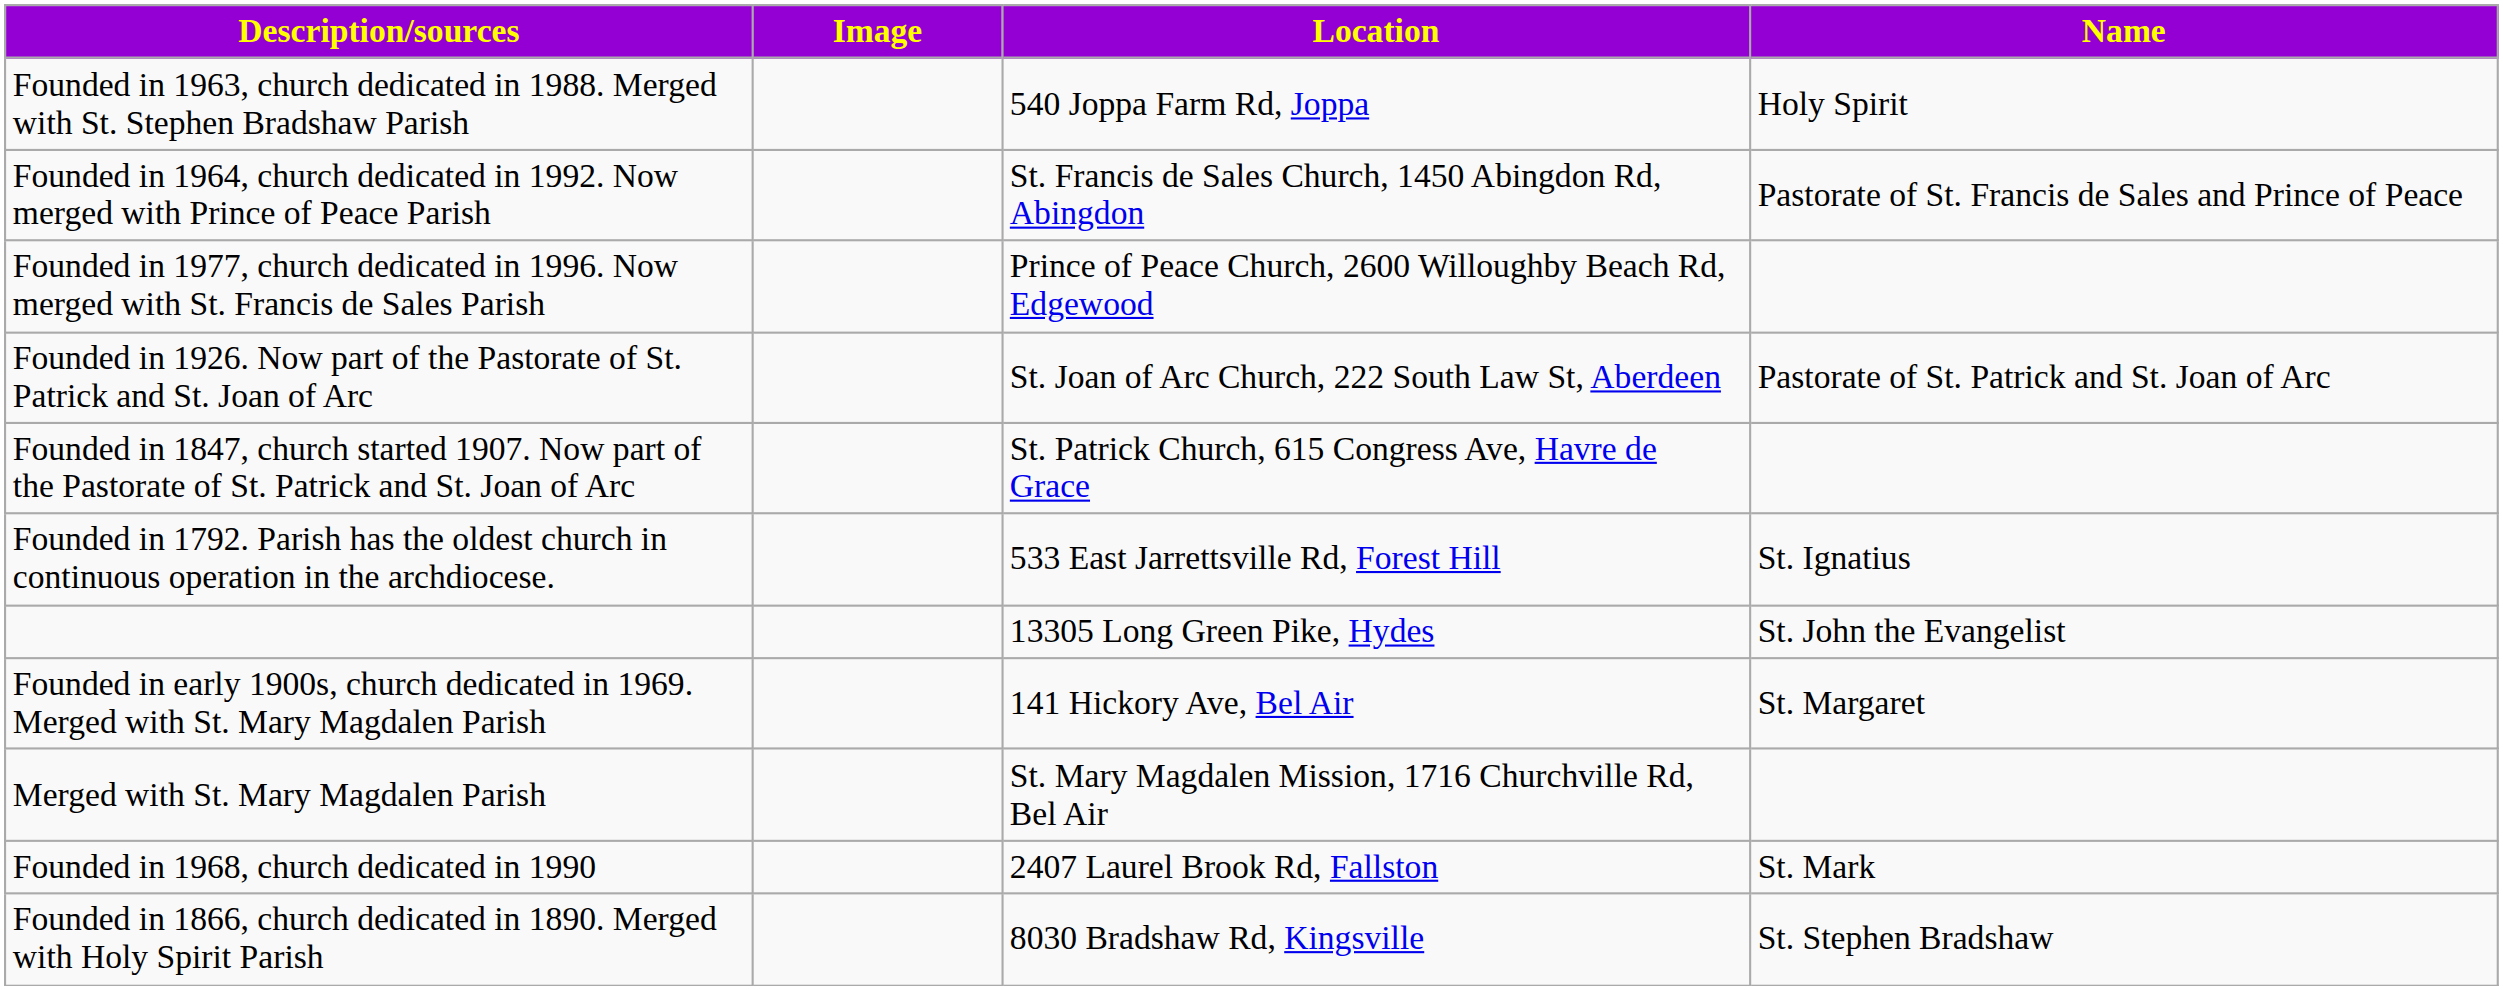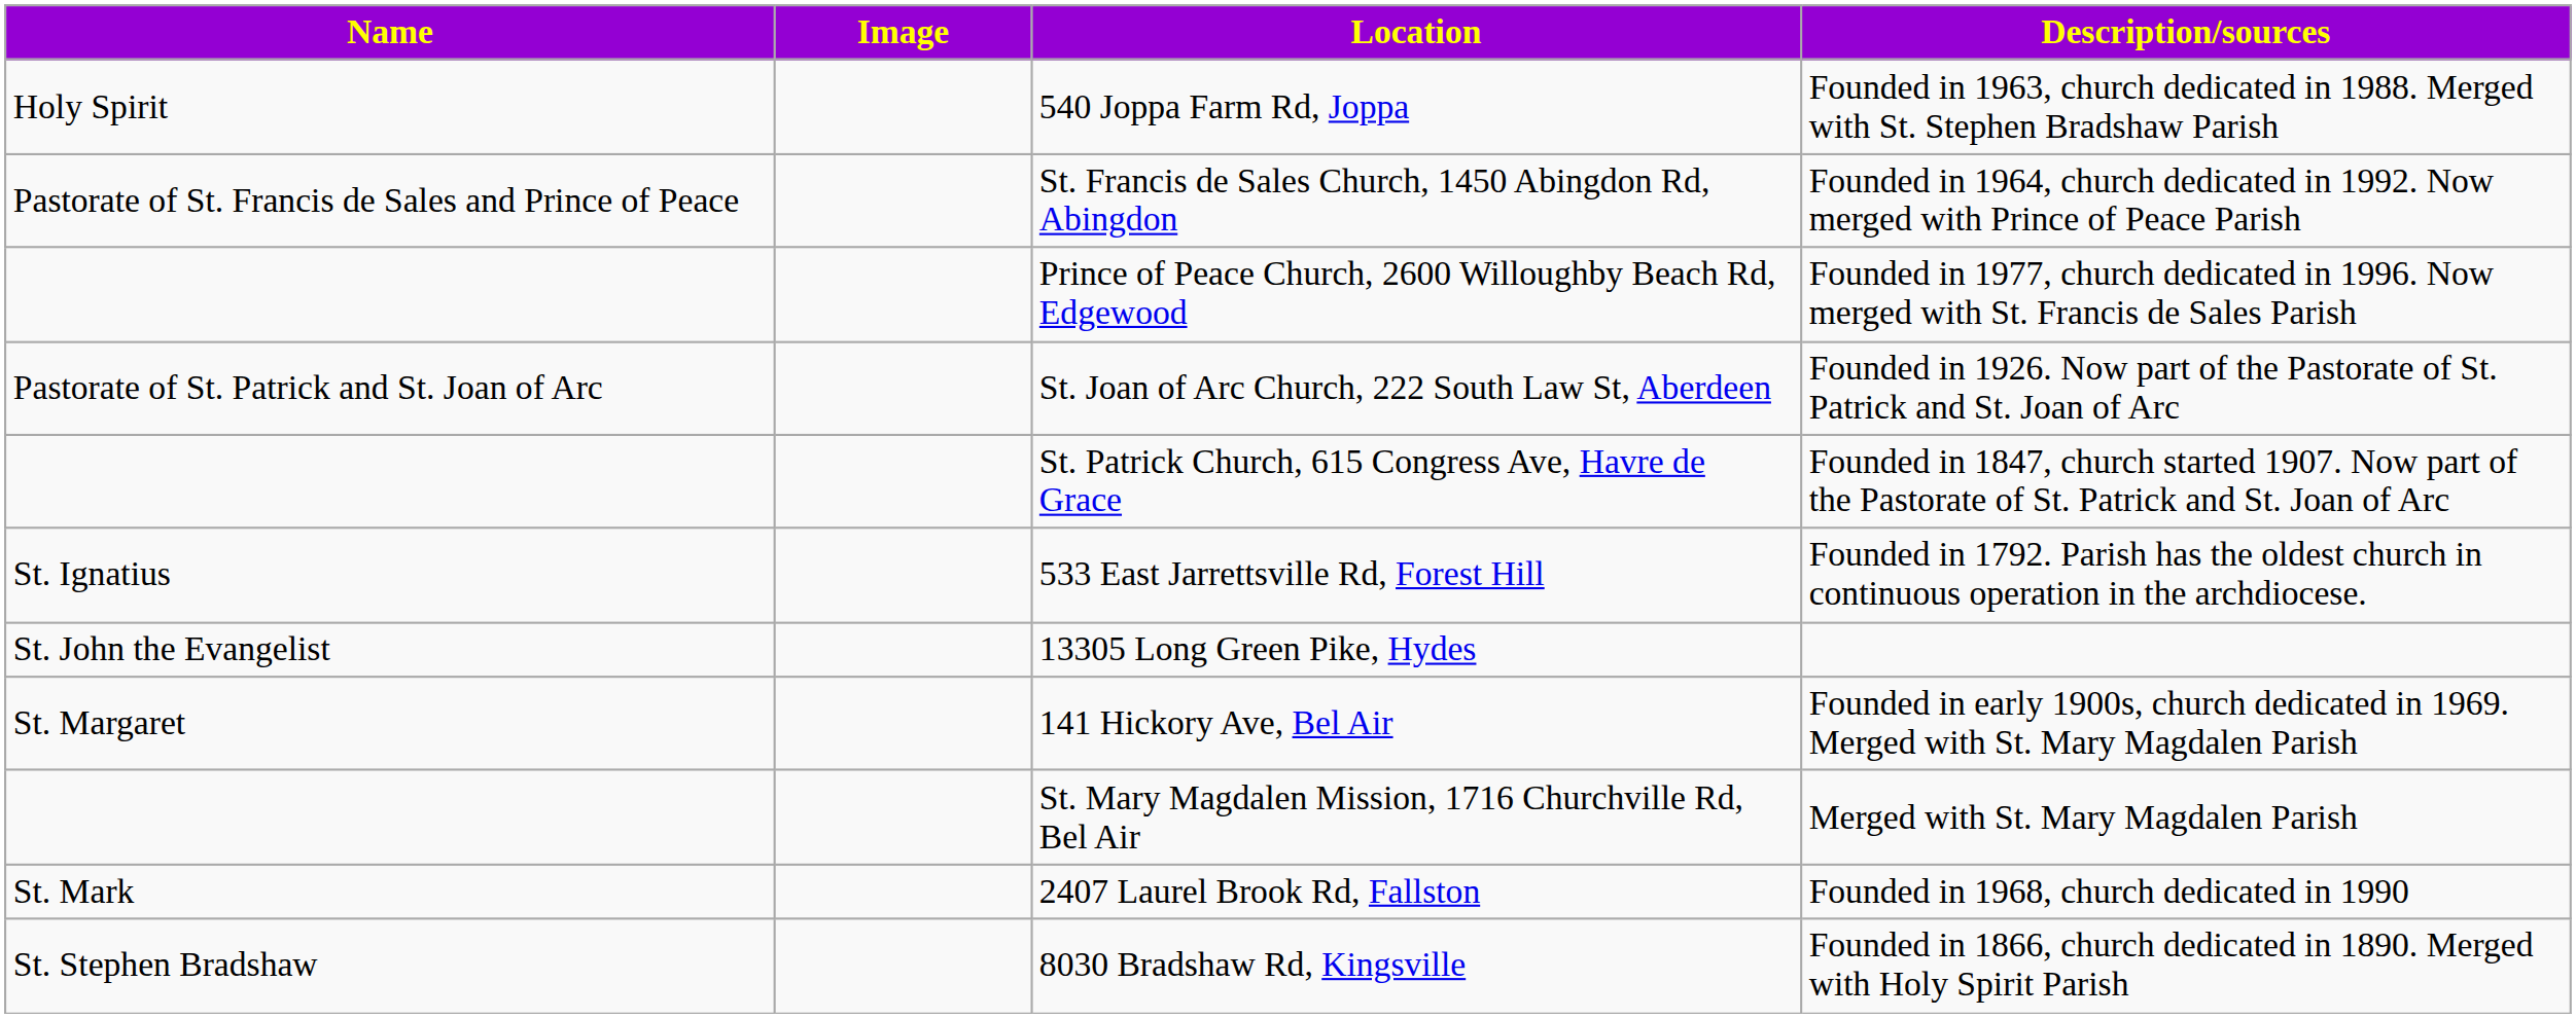columns swapped: Name <-> Description/sources
